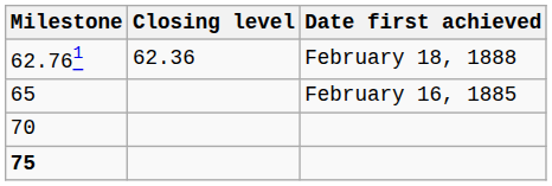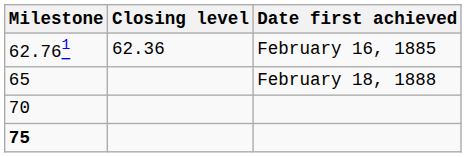62.761 | Date first achieved: February 18, 1888 -> February 16, 1885
65 | Date first achieved: February 16, 1885 -> February 18, 1888
